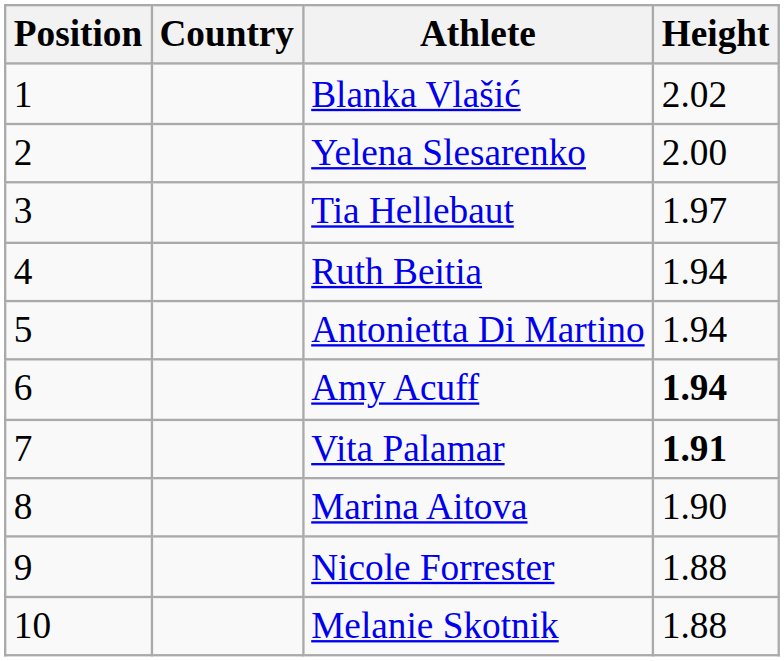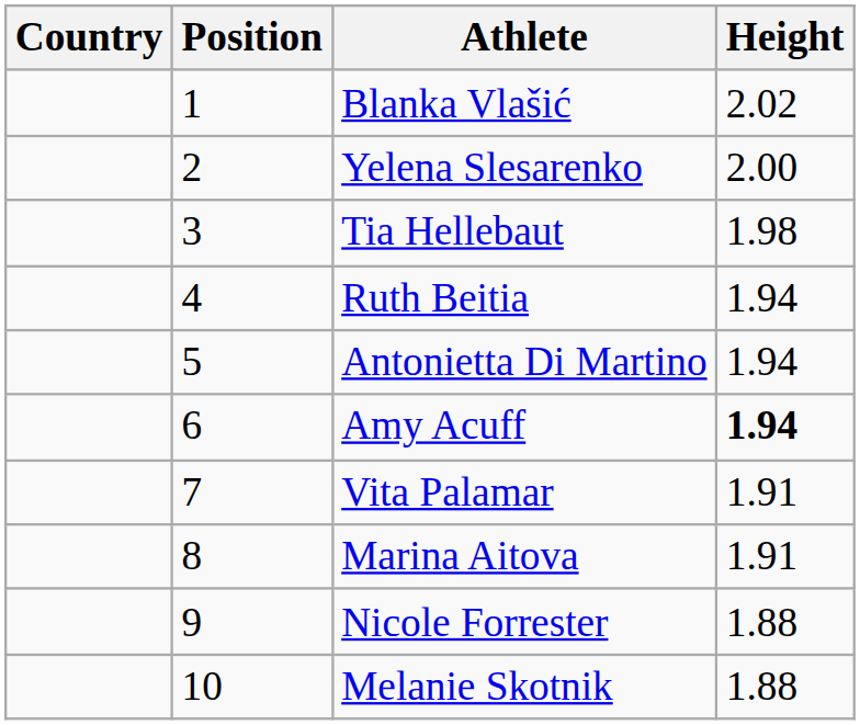columns swapped: Position <-> Country
Tia Hellebaut | Height: 1.97 -> 1.98
Vita Palamar | Height: bold -> normal
Marina Aitova | Height: 1.90 -> 1.91
